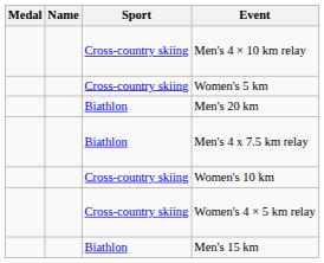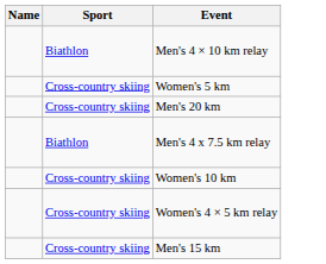- column: Medal
Men's 4 × 10 km relay | Sport: Cross-country skiing -> Biathlon
Men's 20 km | Sport: Biathlon -> Cross-country skiing
Men's 15 km | Sport: Biathlon -> Cross-country skiing
